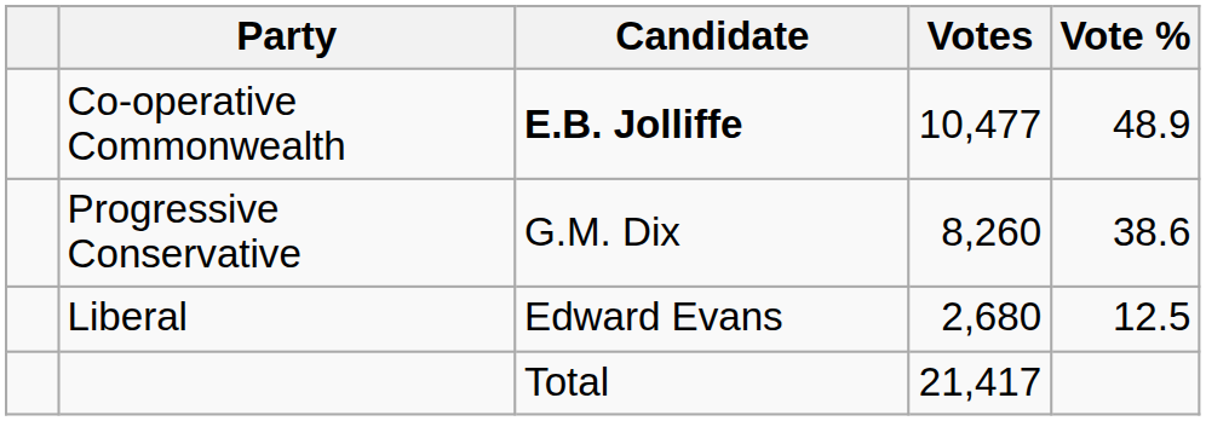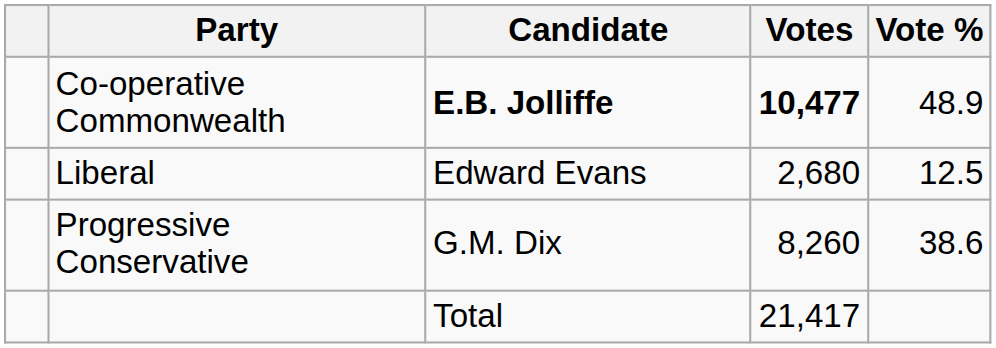Co-operative Commonwealth | Votes: normal -> bold
rows swapped: Progressive Conservative <-> Liberal
